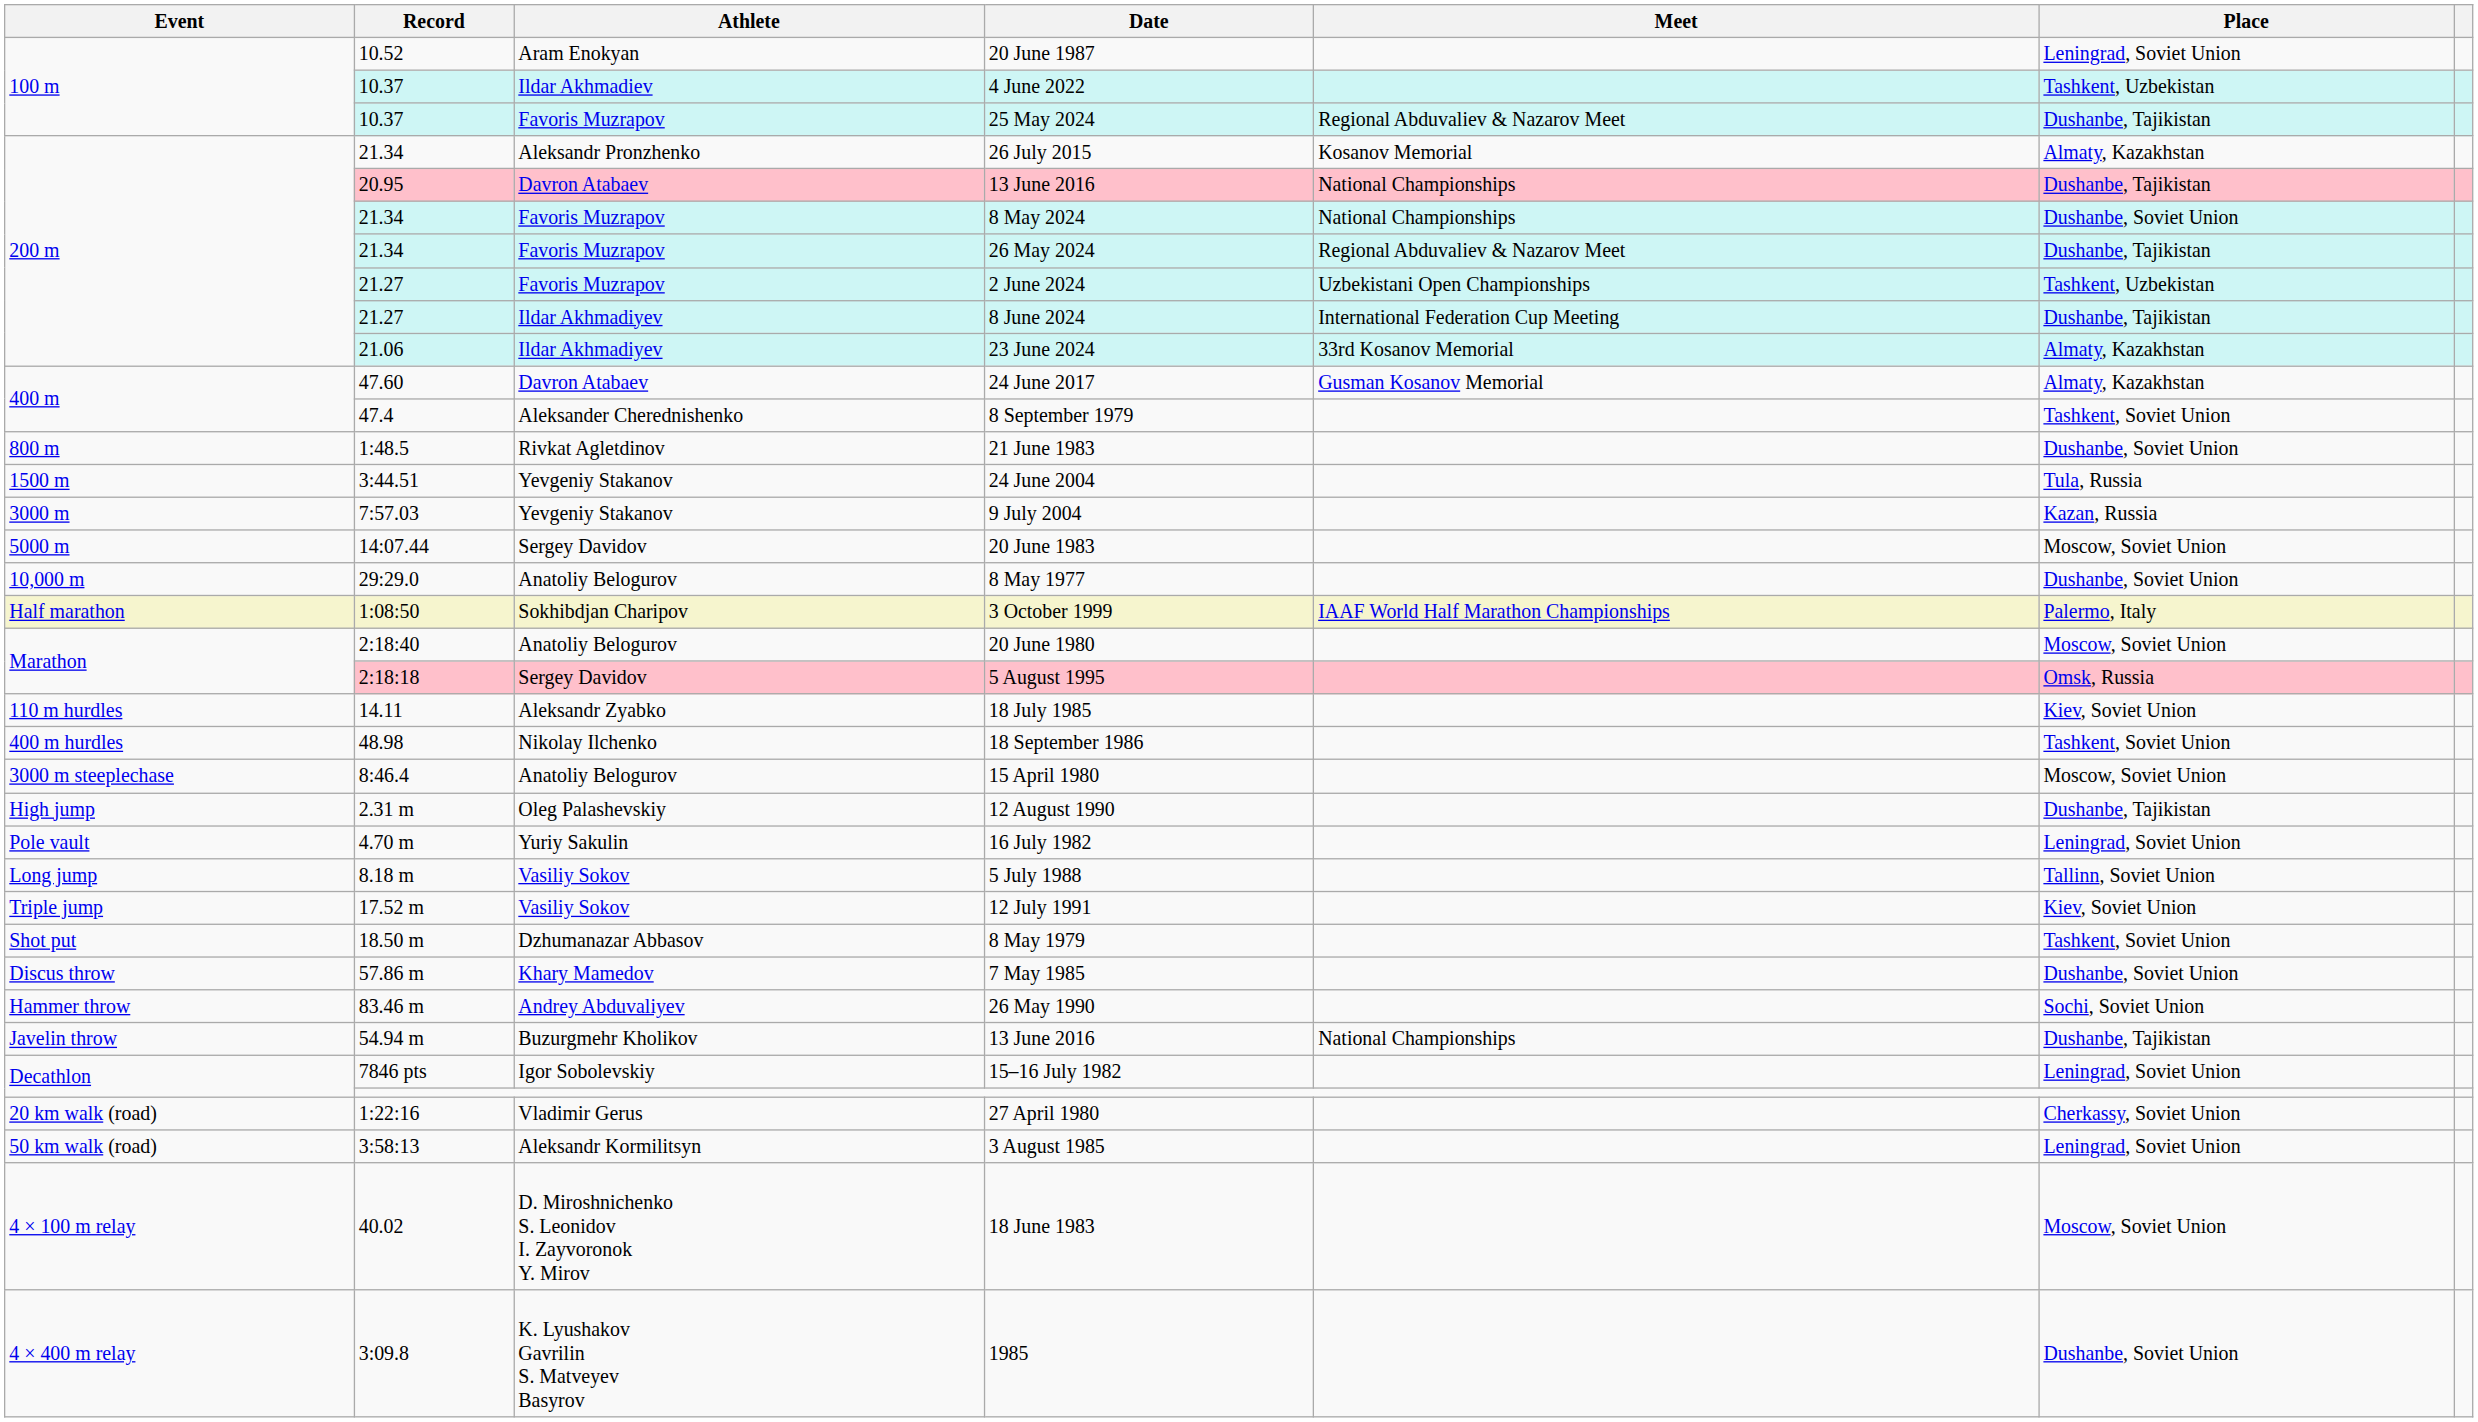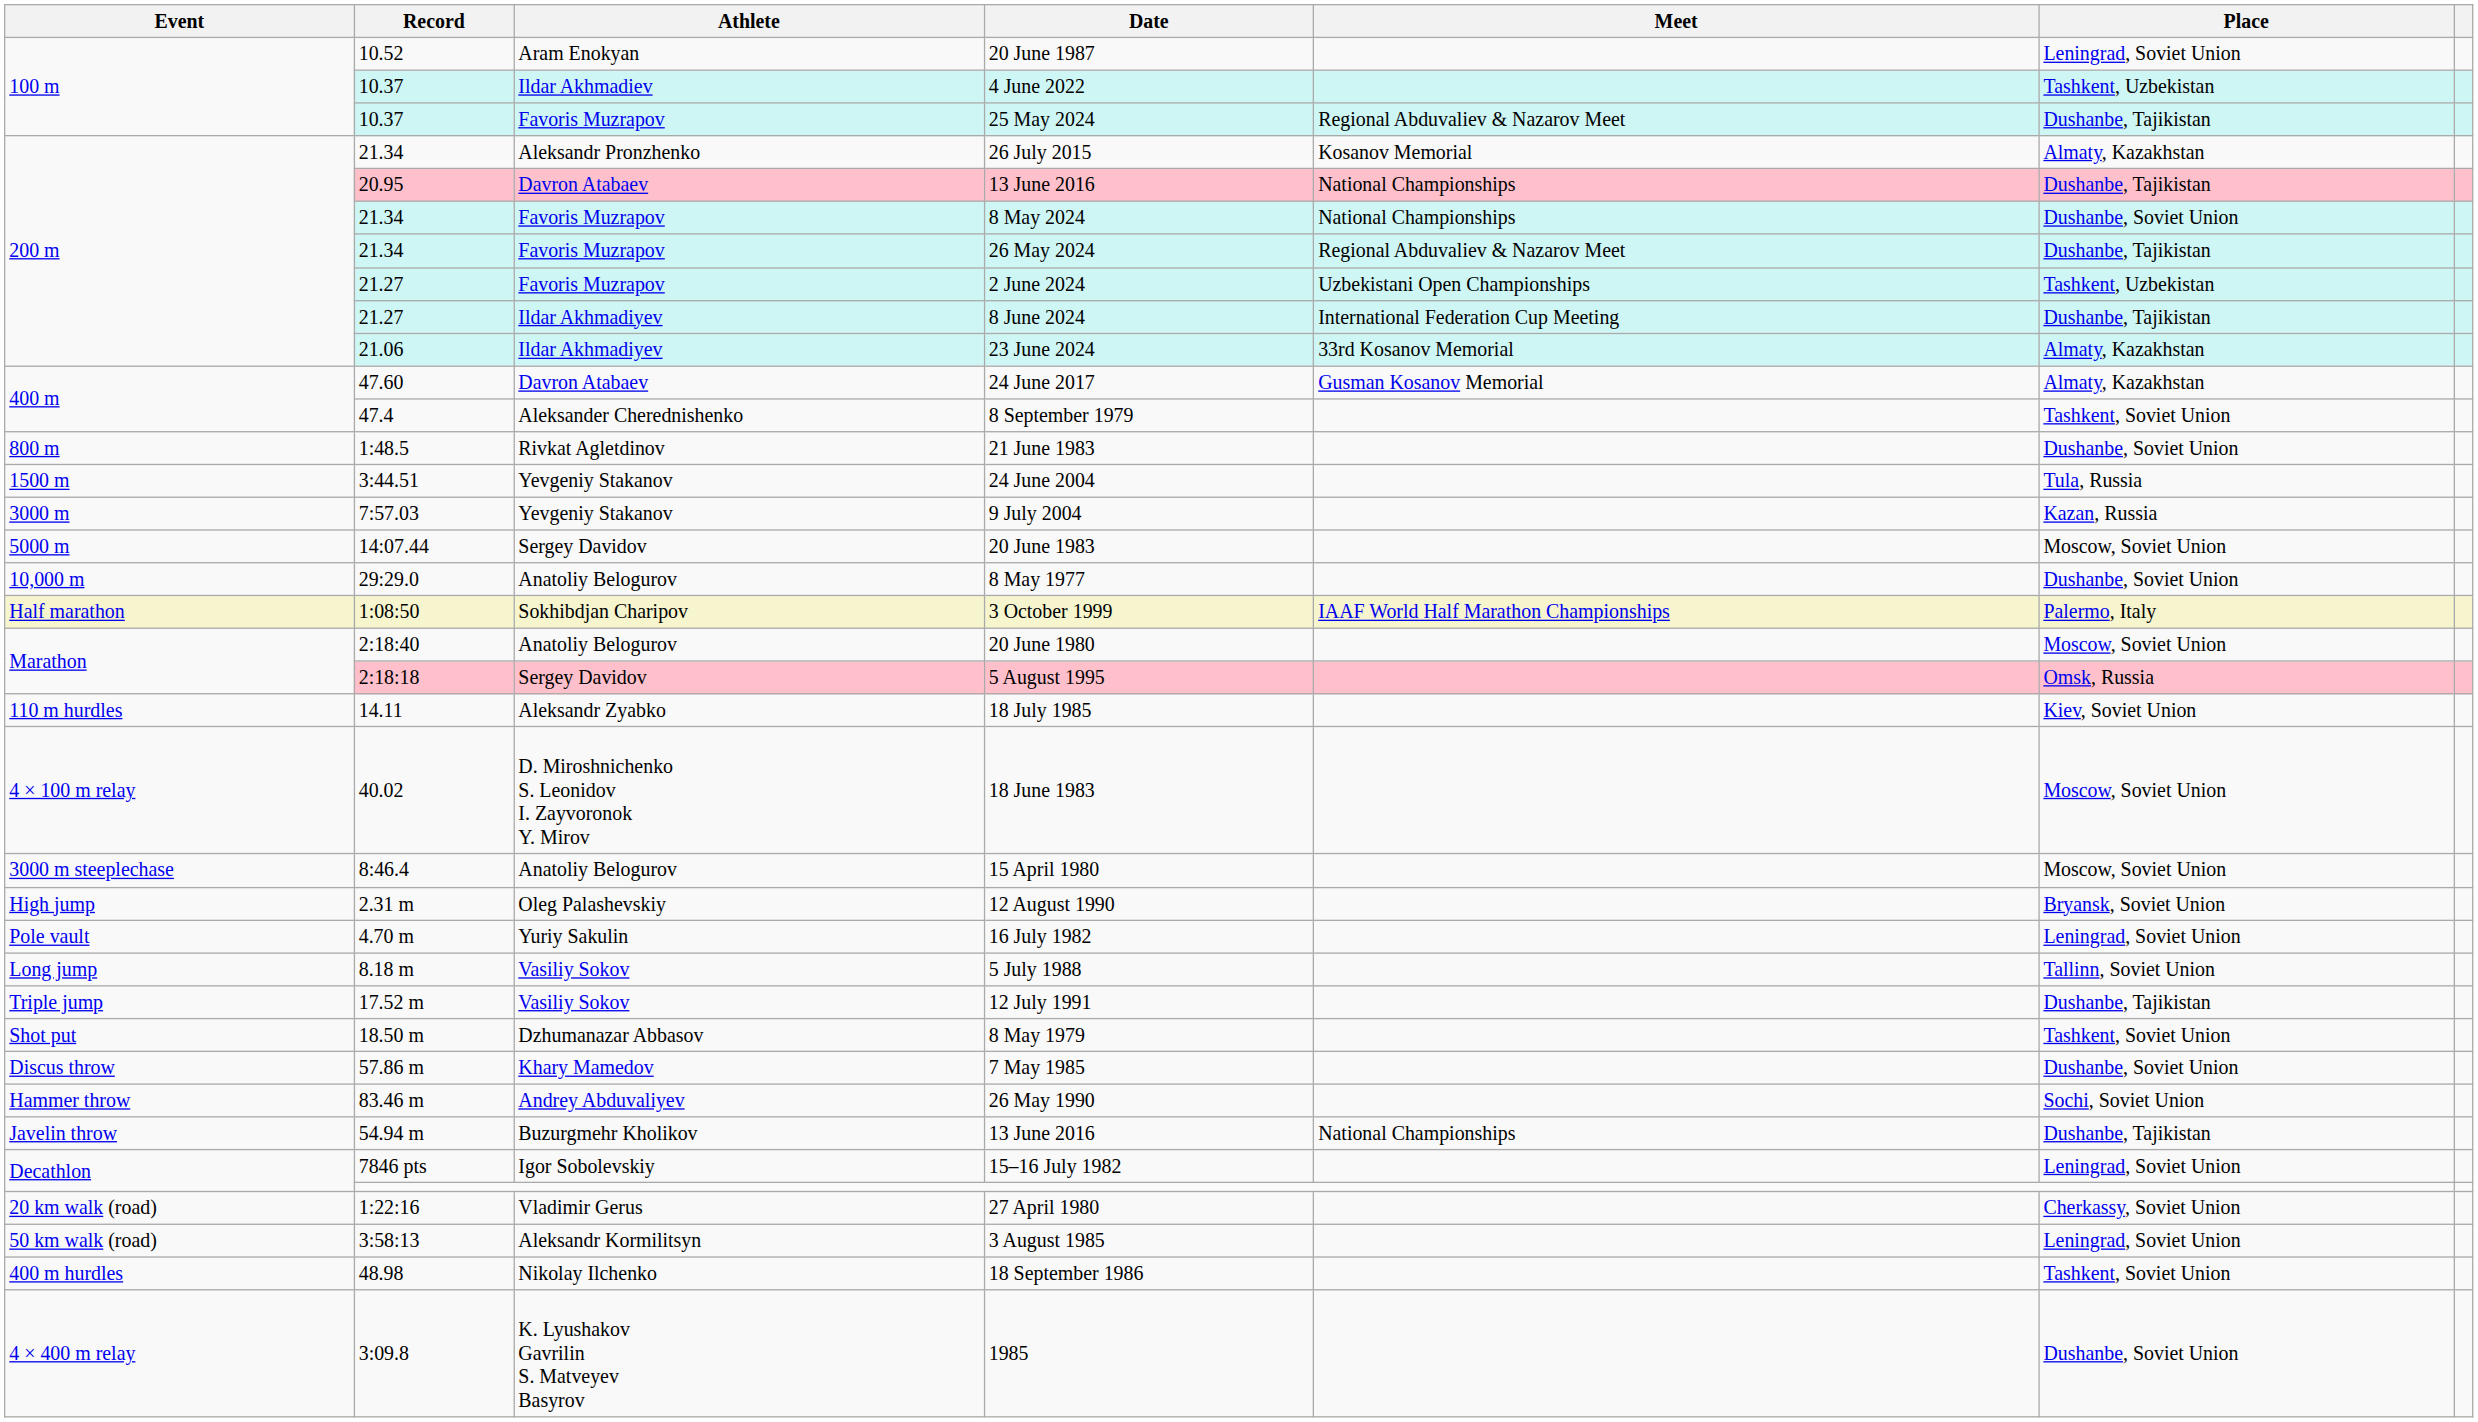rows swapped: 18 September 1986 <-> 18 June 1983
12 August 1990 | Place: Dushanbe, Tajikistan -> Bryansk, Soviet Union
12 July 1991 | Place: Kiev, Soviet Union -> Dushanbe, Tajikistan
